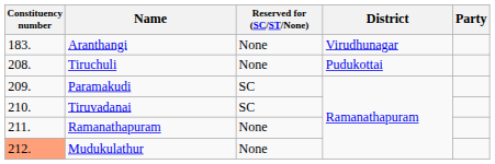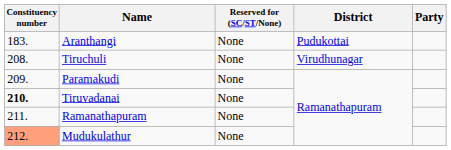Aranthangi | District: Virudhunagar -> Pudukottai
Tiruchuli | District: Pudukottai -> Virudhunagar
Paramakudi | Reserved for (SC/ST/None): SC -> None
Tiruvadanai | Constituency number: normal -> bold
Tiruvadanai | Reserved for (SC/ST/None): SC -> None
